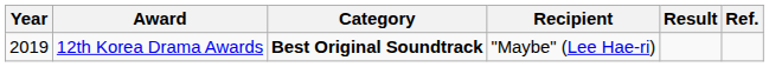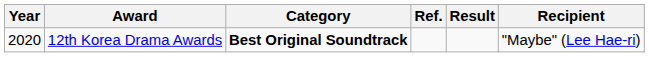columns swapped: Recipient <-> Ref.
12th Korea Drama Awards | Year: 2019 -> 2020
